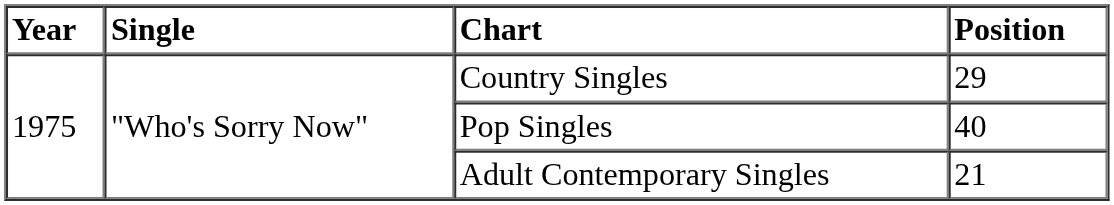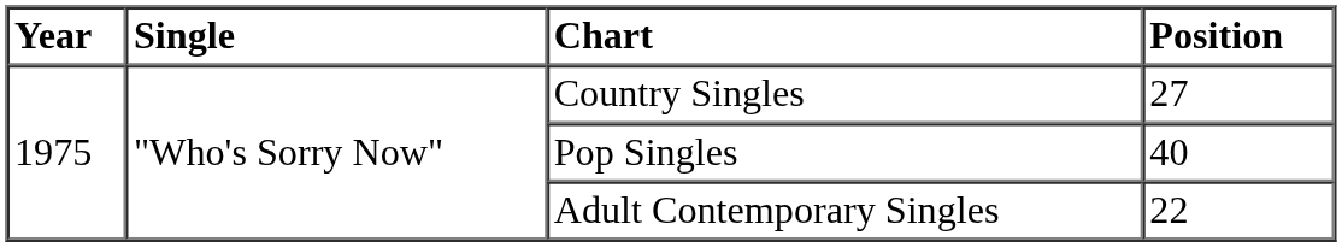Country Singles | Position: 29 -> 27
Adult Contemporary Singles | Position: 21 -> 22
